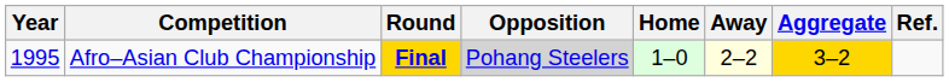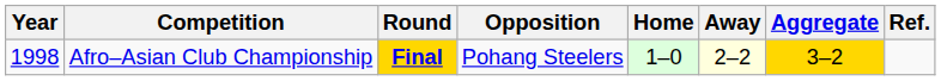Afro–Asian Club Championship | Year: 1995 -> 1998
Afro–Asian Club Championship | Opposition: lightgrey background -> no background
